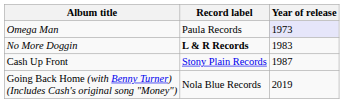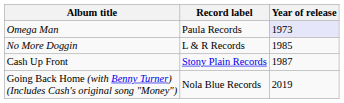No More Doggin | Record label: bold -> normal
No More Doggin | Year of release: 1983 -> 1985
